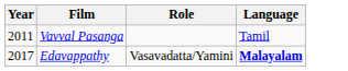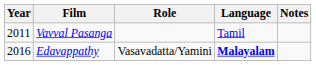+ column: Notes
Edavappathy | Year: 2017 -> 2016
